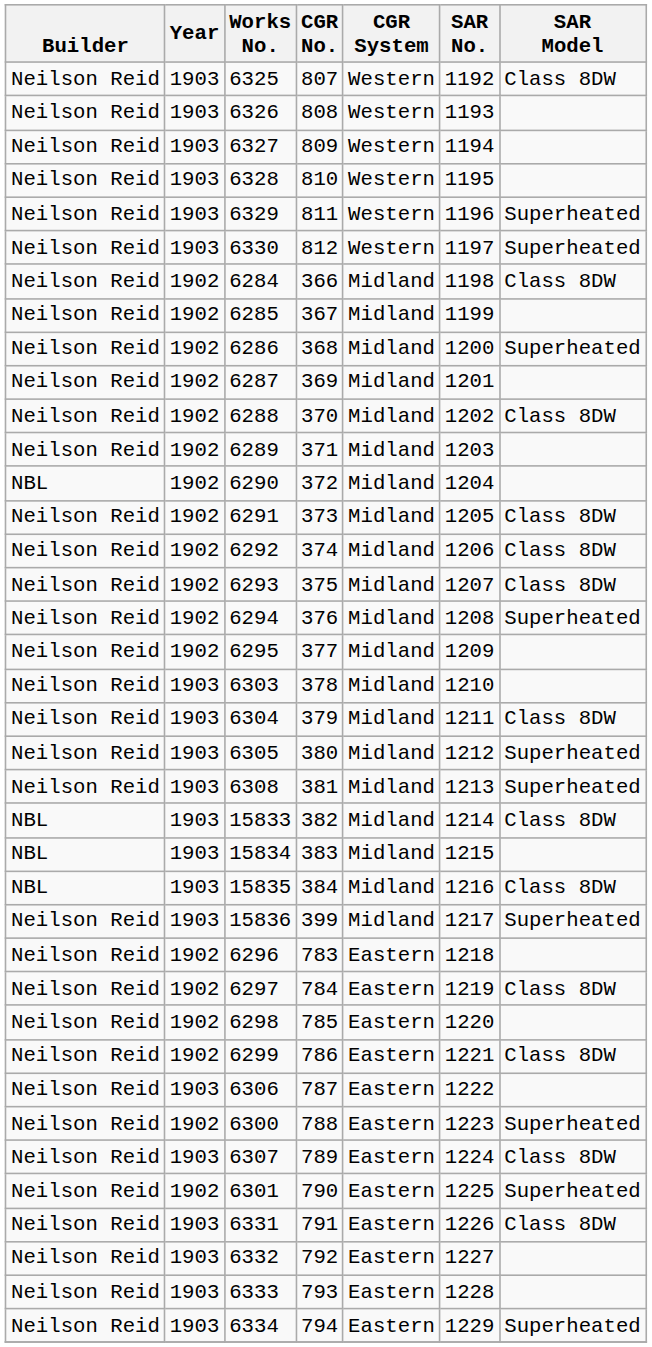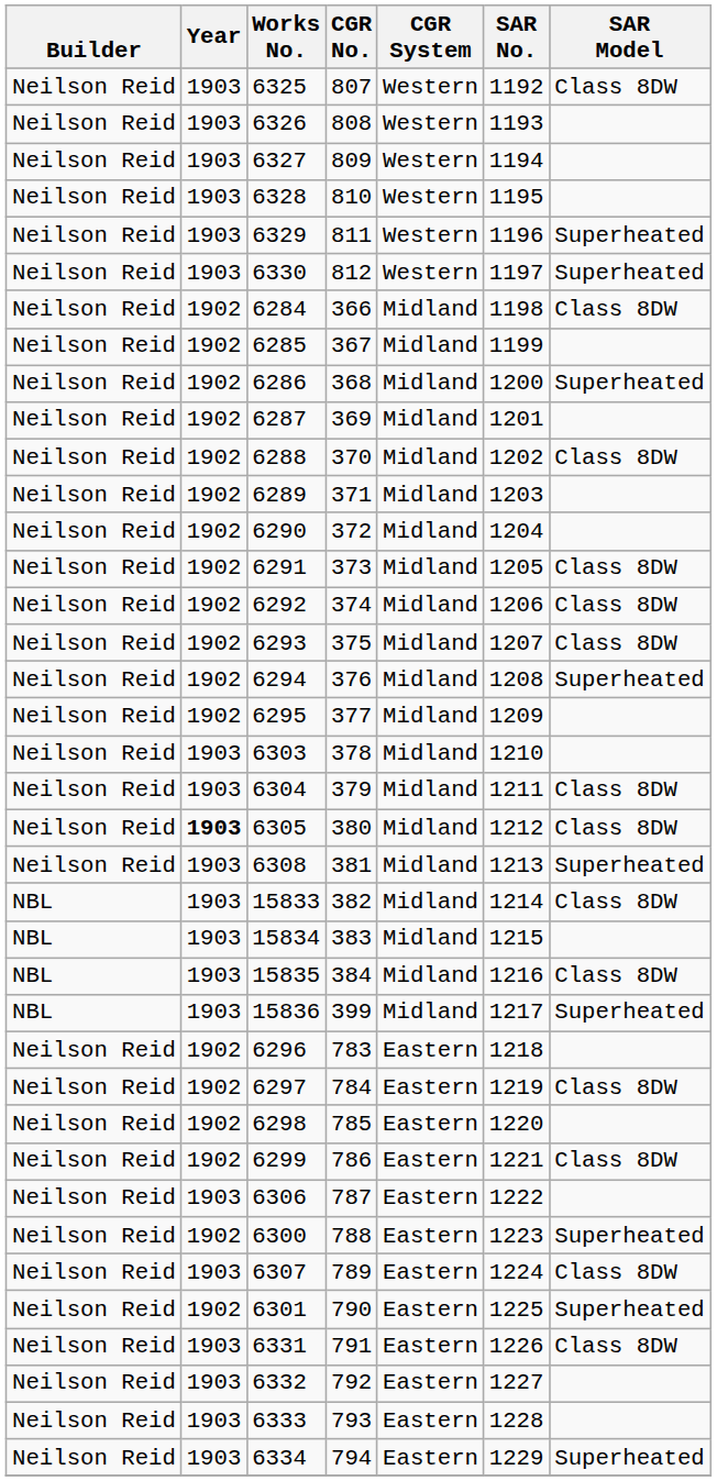6290 | Builder: NBL -> Neilson Reid
6305 | Year: normal -> bold
6305 | SAR Model: Superheated -> Class 8DW
15836 | Builder: Neilson Reid -> NBL
